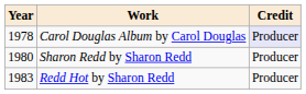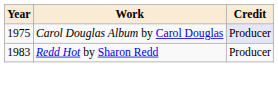Carol Douglas Album by Carol Douglas | Year: 1978 -> 1975
- row: 1980 | Sharon Redd by Sharon Redd | Producer
